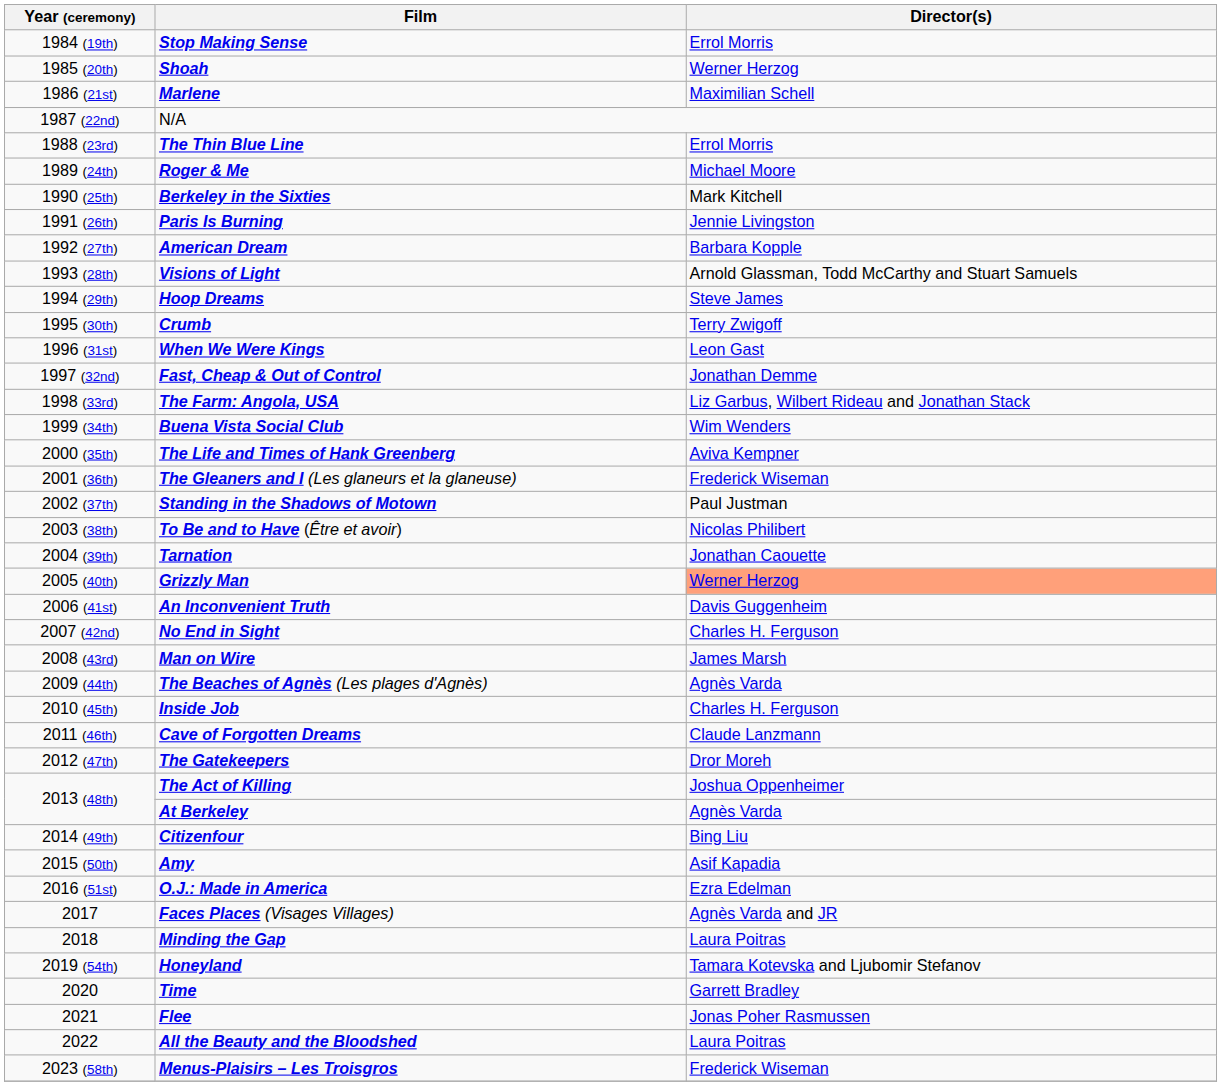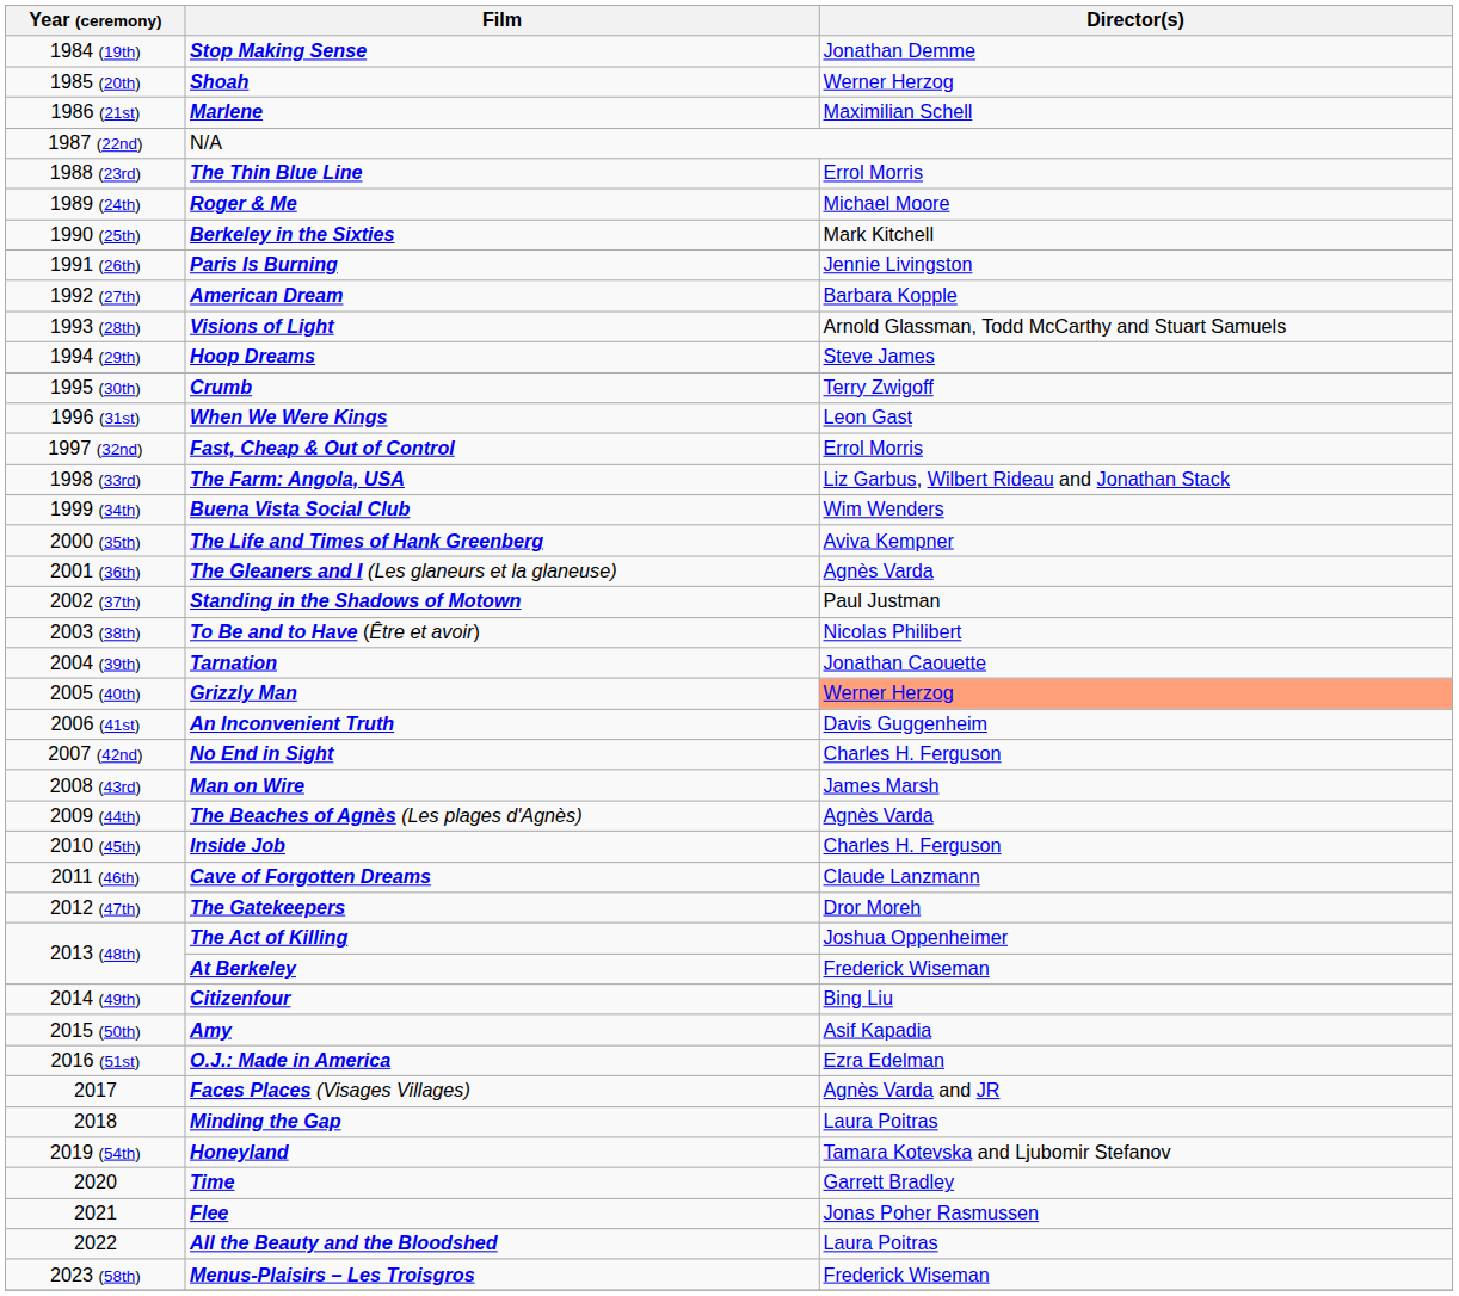Stop Making Sense | Director(s): Errol Morris -> Jonathan Demme
Fast, Cheap & Out of Control | Director(s): Jonathan Demme -> Errol Morris
The Gleaners and I (Les glaneurs et la glaneuse) | Director(s): Frederick Wiseman -> Agnès Varda
At Berkeley | Director(s): Agnès Varda -> Frederick Wiseman
